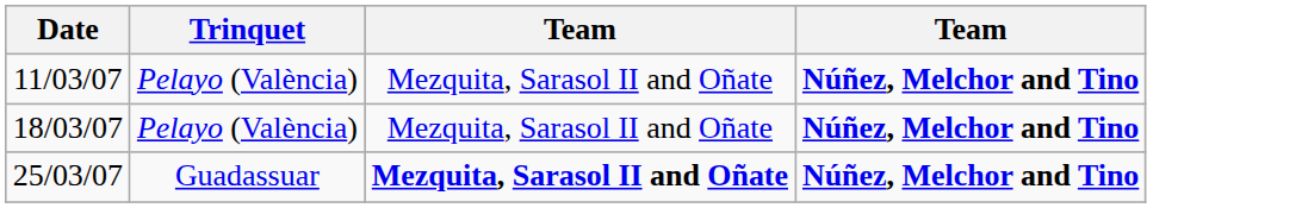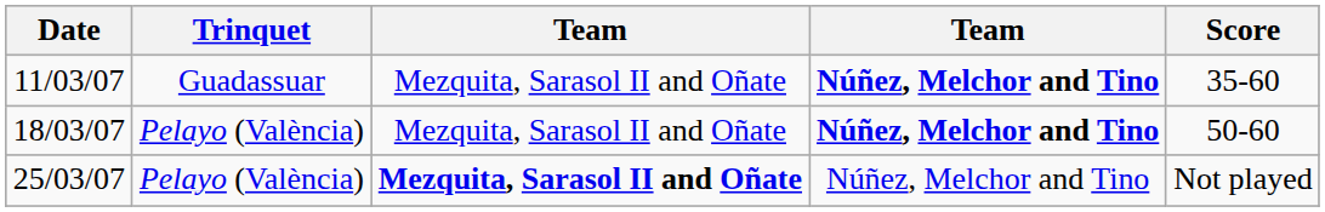+ column: Score | 35-60 | 50-60 | Not played
11/03/07 | Trinquet: Pelayo (València) -> Guadassuar
25/03/07 | Trinquet: Guadassuar -> Pelayo (València)
25/03/07 | column 4: bold -> normal
